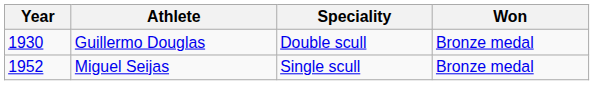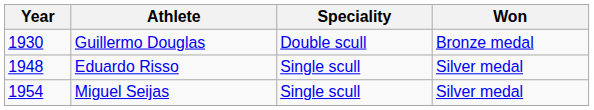+ row: 1948 | Eduardo Risso | Single scull | Silver medal
Miguel Seijas | Year: 1952 -> 1954
Miguel Seijas | Won: Bronze medal -> Silver medal
